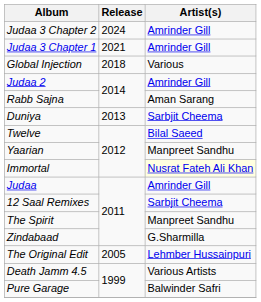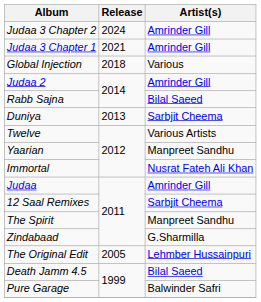Rabb Sajna | Artist(s): Aman Sarang -> Bilal Saeed
Twelve | Artist(s): Bilal Saeed -> Various Artists
Immortal | Artist(s): lightyellow background -> no background
Death Jamm 4.5 | Artist(s): Various Artists -> Bilal Saeed
